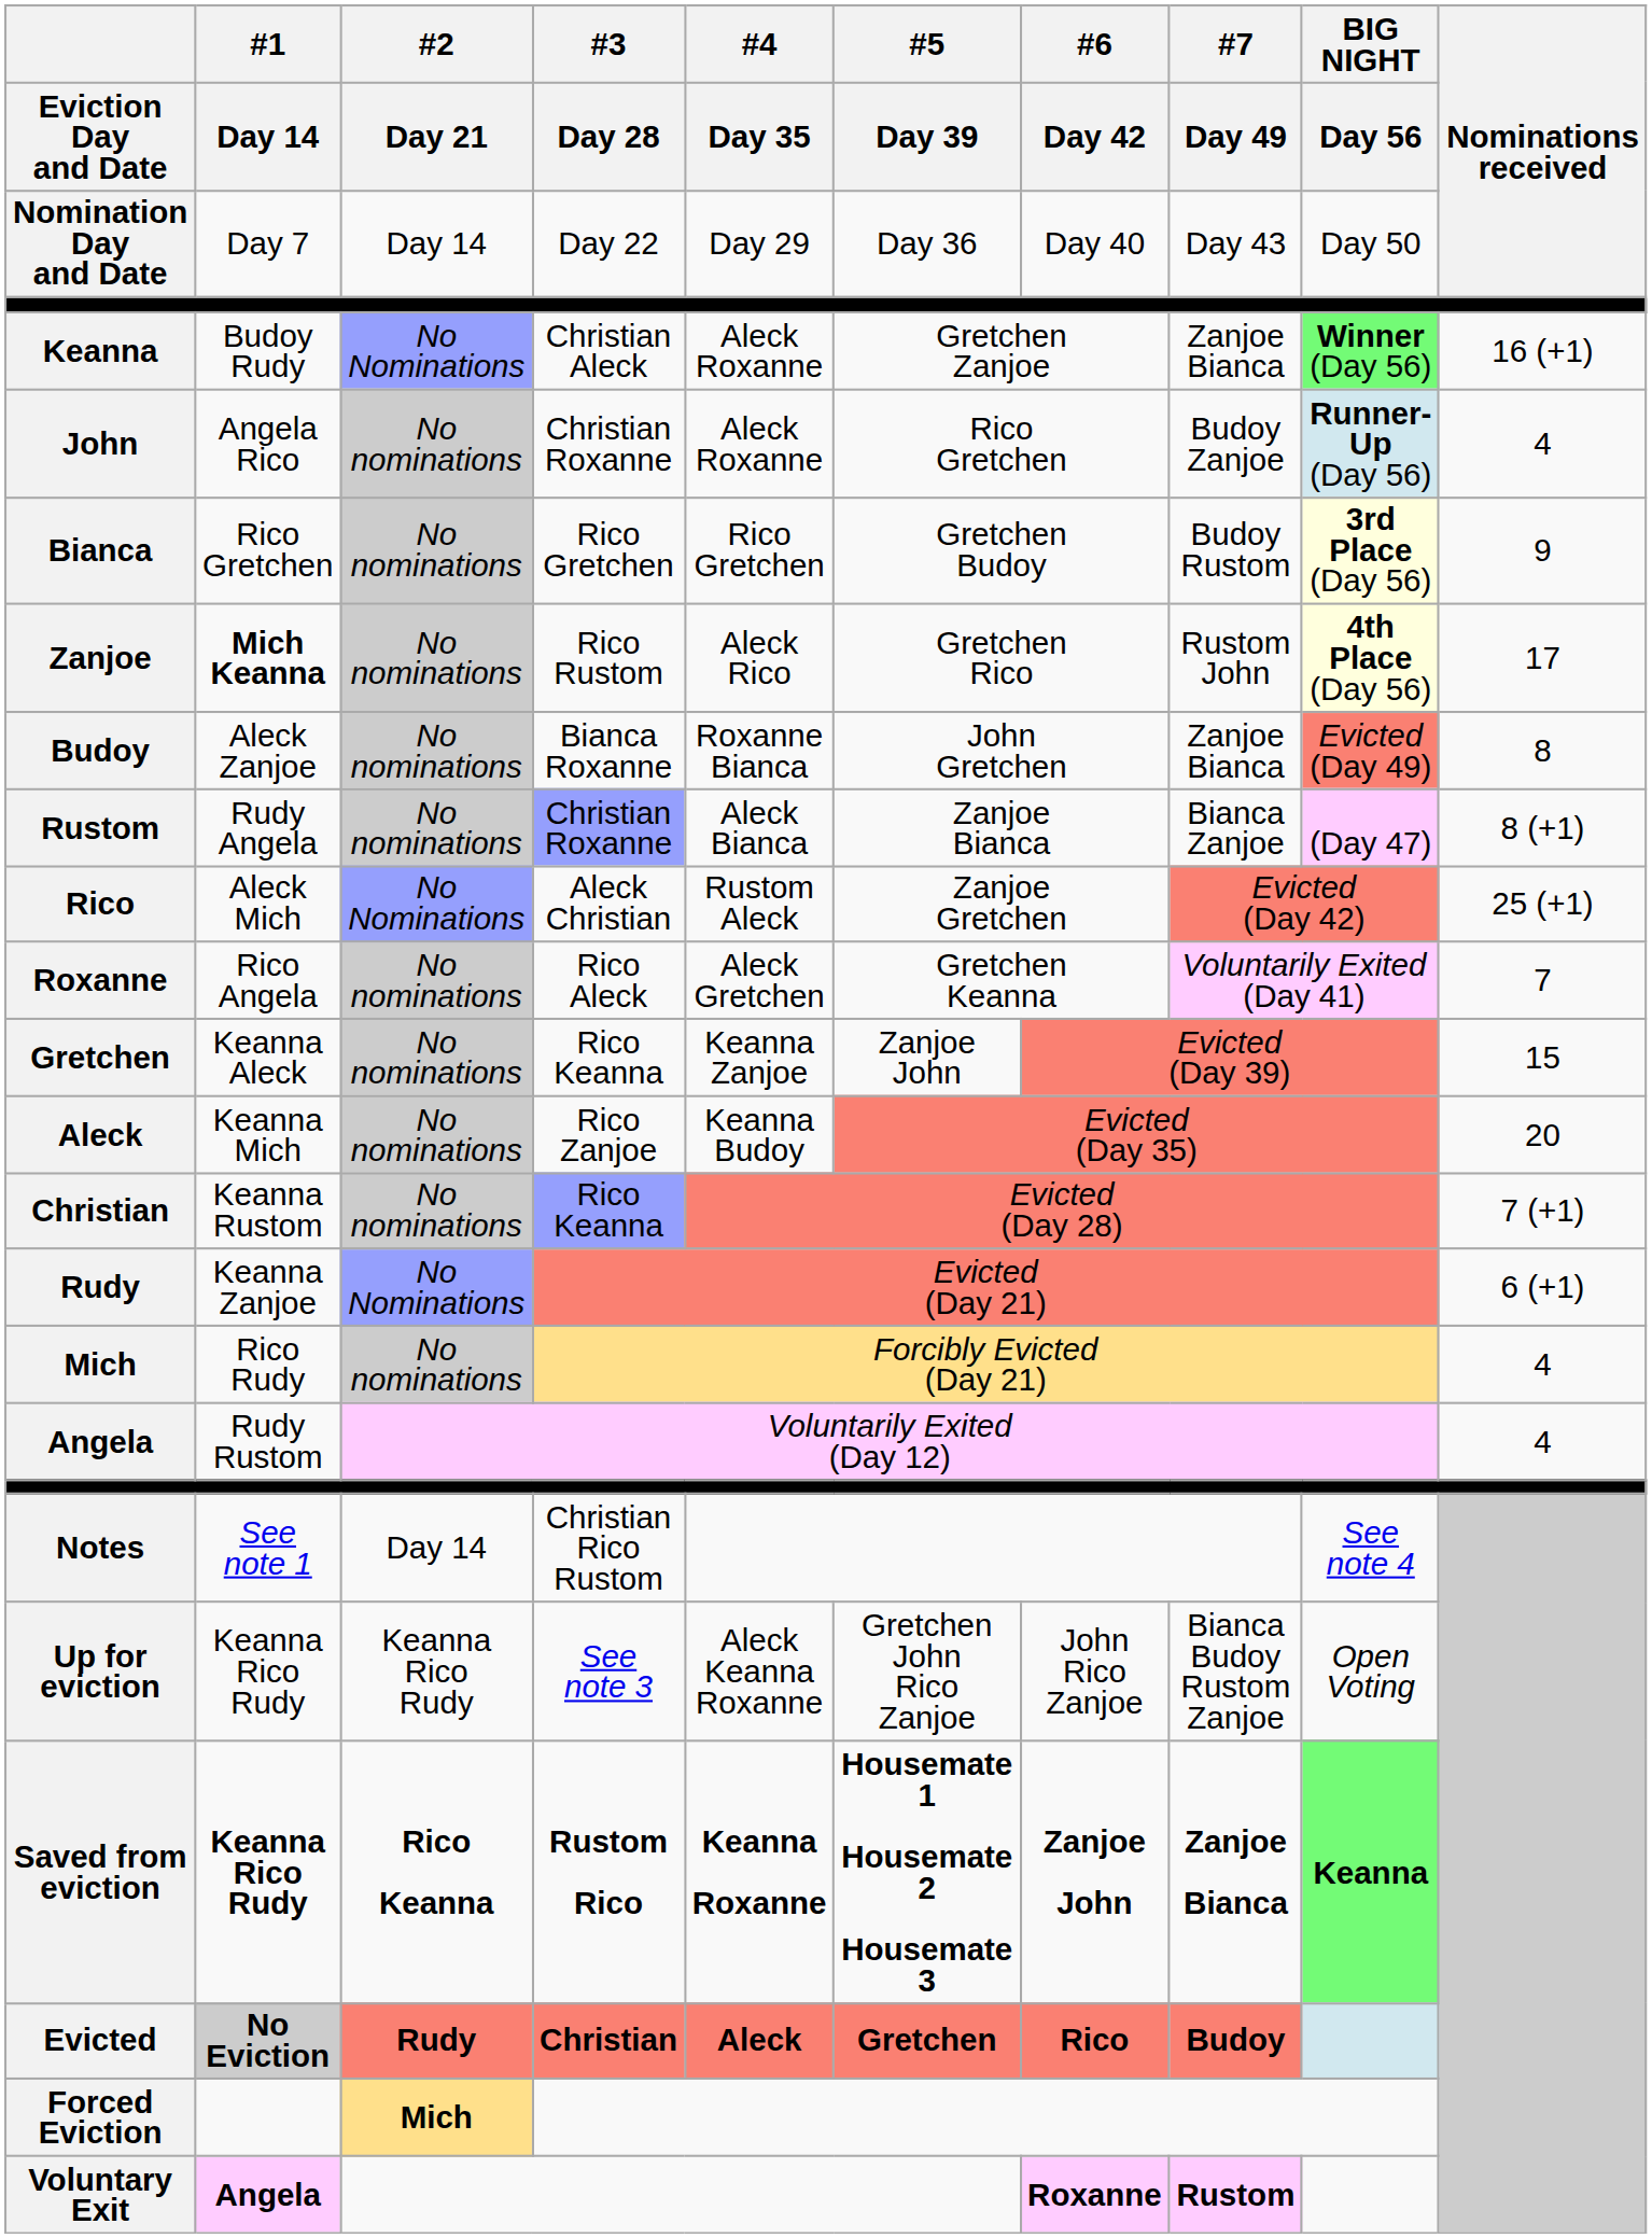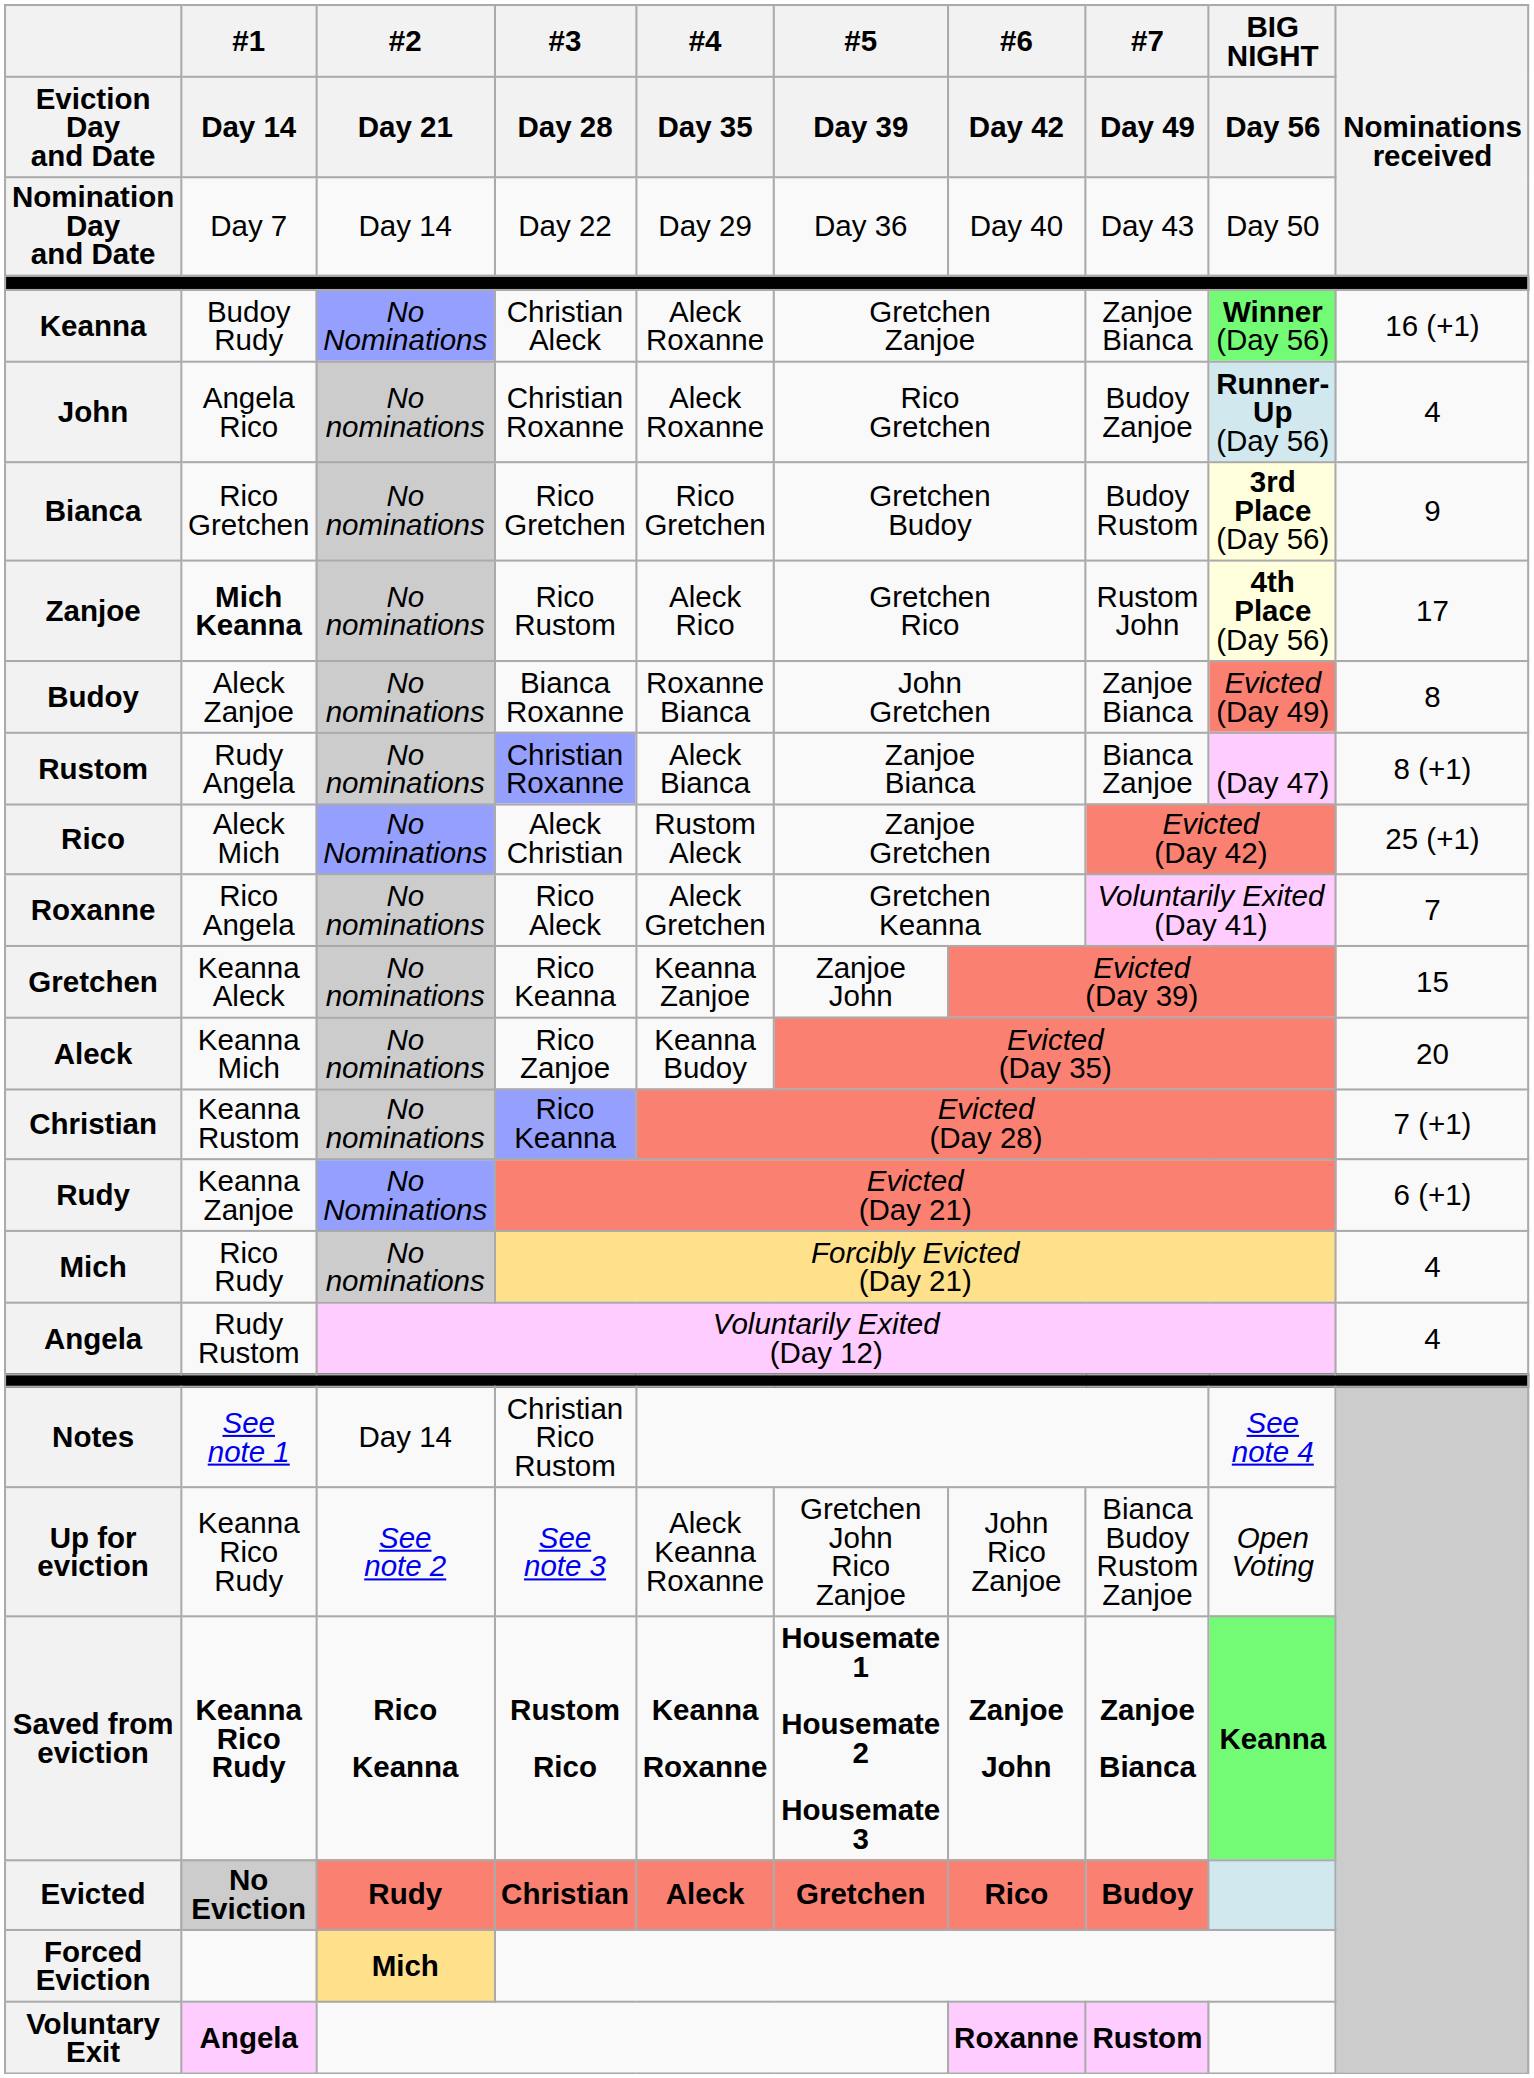Up for eviction | #2 / Day 21: Keanna Rico Rudy -> See note 2
